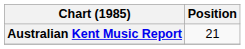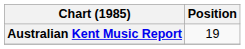Australian Kent Music Report | Position: 21 -> 19
